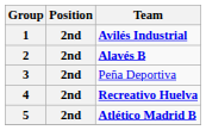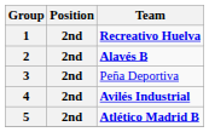1 | Team: Avilés Industrial -> Recreativo Huelva
4 | Team: Recreativo Huelva -> Avilés Industrial
